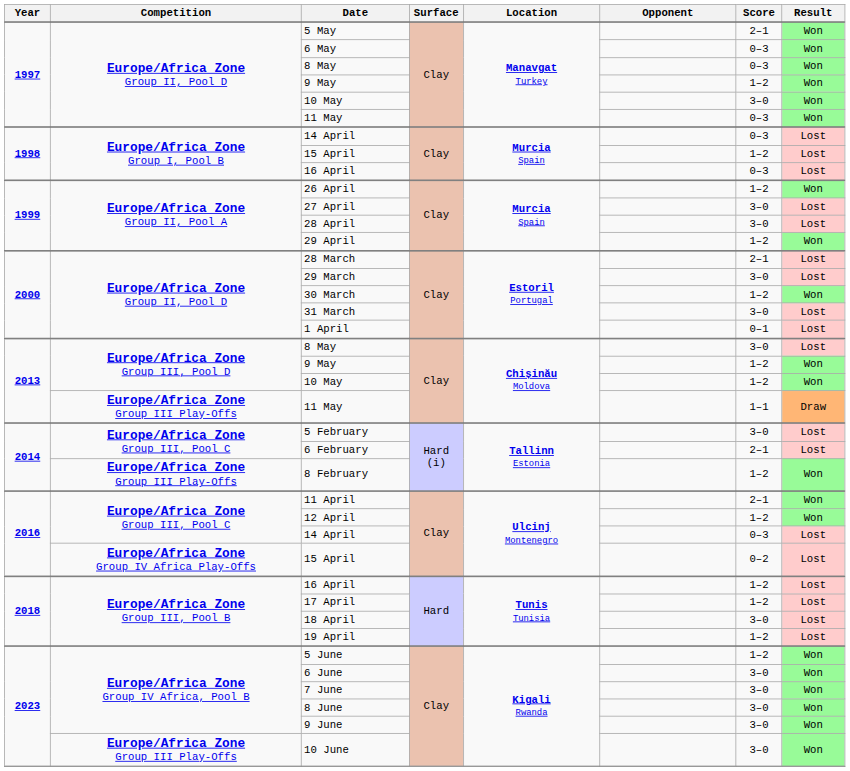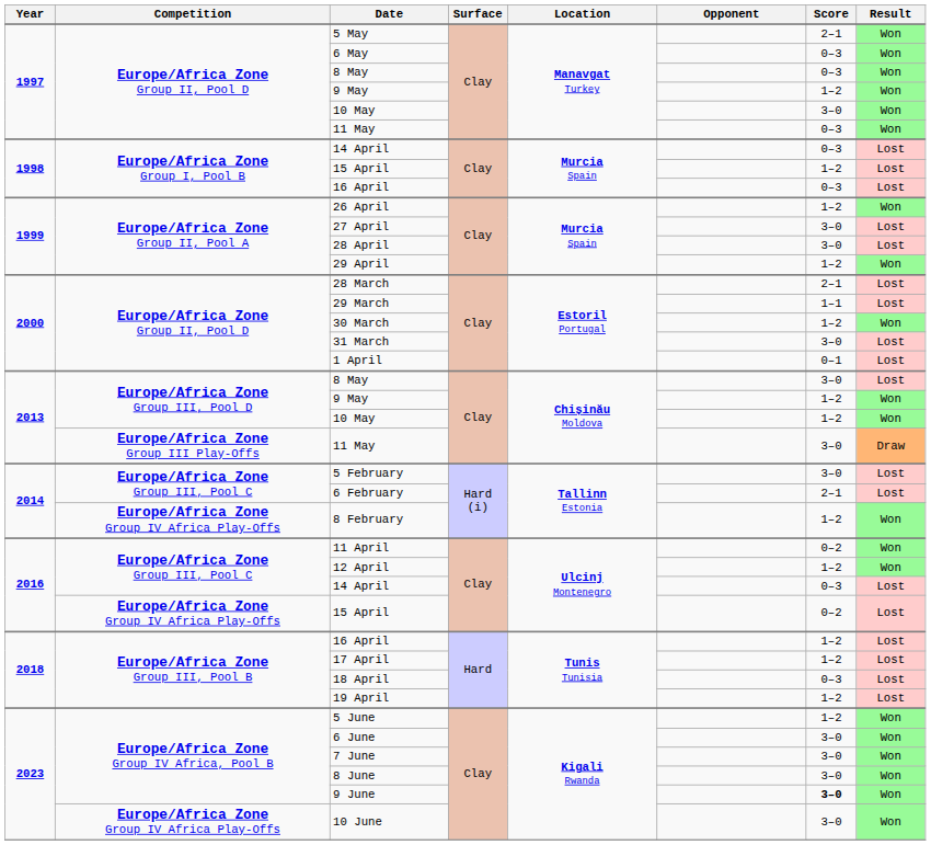29 March | Score: 3–0 -> 1–1
2013 / 11 May | Score: 1–1 -> 3–0
8 February | Competition: Europe/Africa Zone Group III Play-Offs -> Europe/Africa Zone Group IV Africa Play-Offs
11 April | Score: 2–1 -> 0–2
18 April | Score: 3–0 -> 0–3
9 June | Score: normal -> bold
10 June | Competition: Europe/Africa Zone Group III Play-Offs -> Europe/Africa Zone Group IV Africa Play-Offs
